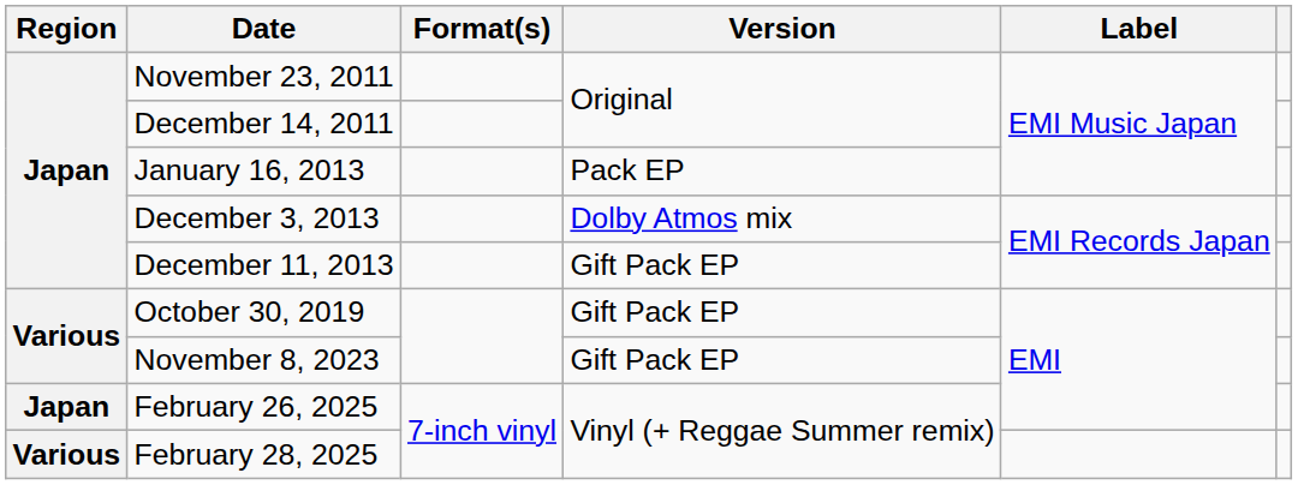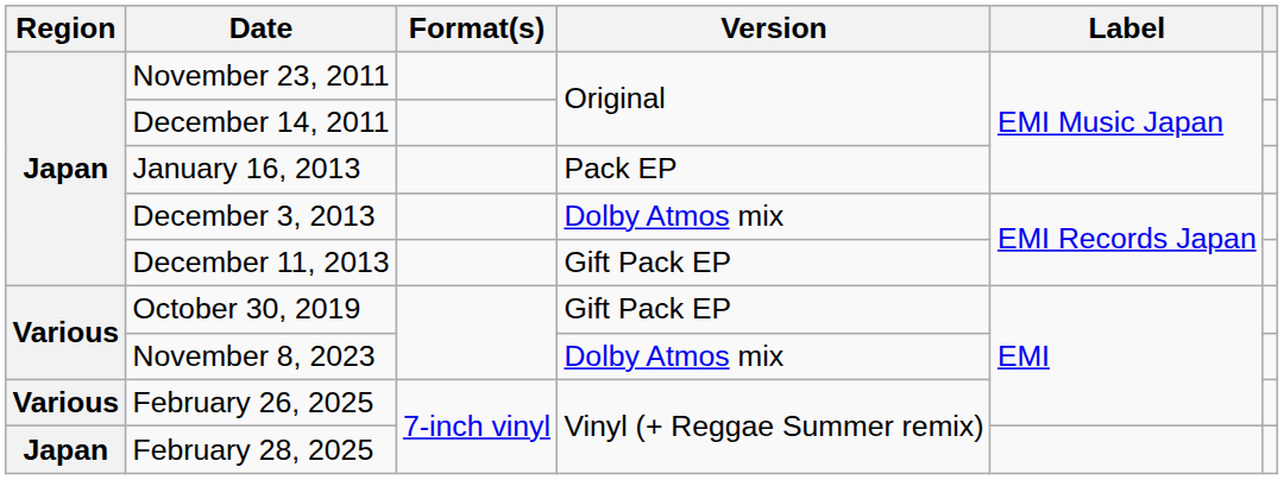November 8, 2023 | Version: Gift Pack EP -> Dolby Atmos mix
February 26, 2025 | Region: Japan -> Various
February 28, 2025 | Region: Various -> Japan
